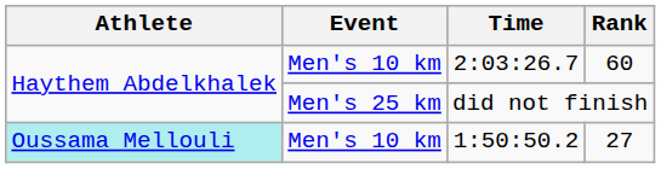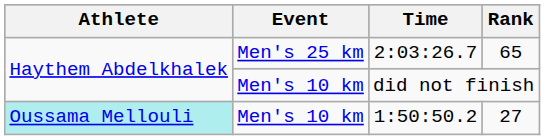2:03:26.7 | Event: Men's 10 km -> Men's 25 km
2:03:26.7 | Rank: 60 -> 65
did not finish | Event: Men's 25 km -> Men's 10 km
